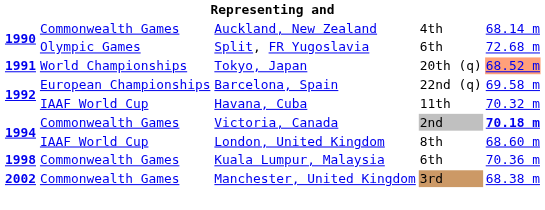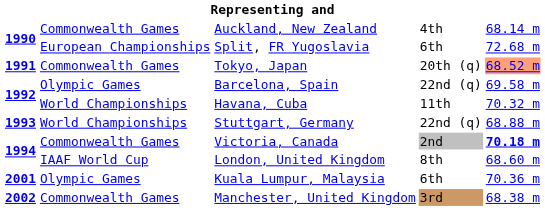Split, FR Yugoslavia | column 2: Olympic Games -> European Championships
Tokyo, Japan | column 2: World Championships -> Commonwealth Games
Barcelona, Spain | column 2: European Championships -> Olympic Games
Havana, Cuba | column 2: IAAF World Cup -> World Championships
+ row: 1993 | World Championships | Stuttgart, Germany | 22nd (q) | 68.88 m
Kuala Lumpur, Malaysia | column 1: 1998 -> 2001
Kuala Lumpur, Malaysia | column 2: Commonwealth Games -> Olympic Games
